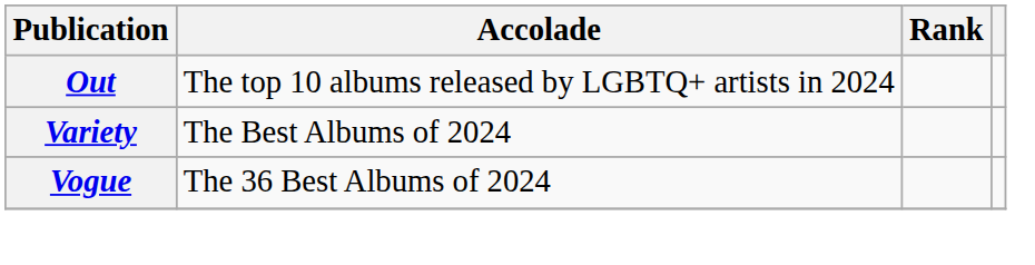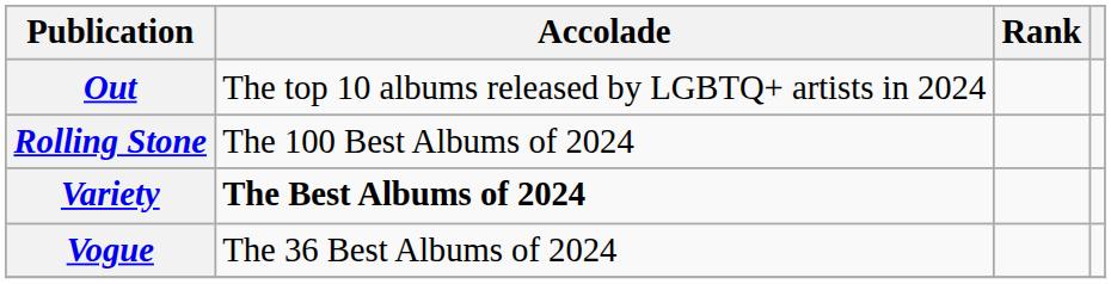+ row: Rolling Stone | The 100 Best Albums of 2024
Variety | Accolade: normal -> bold
